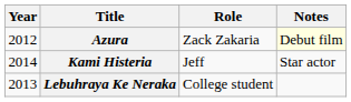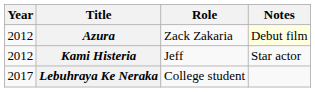Kami Histeria | Year: 2014 -> 2012
Lebuhraya Ke Neraka | Year: 2013 -> 2017
